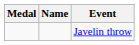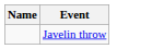- column: Medal
